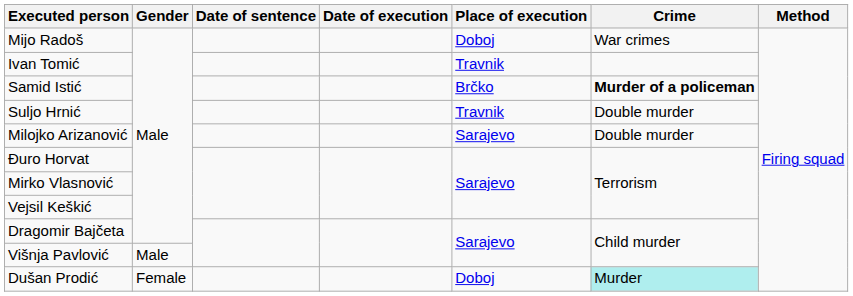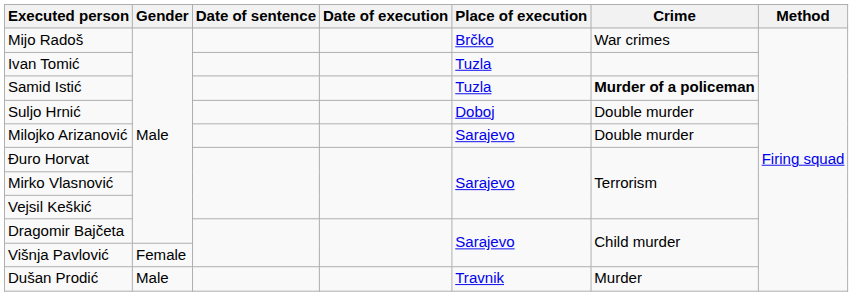Mijo Radoš | Place of execution: Doboj -> Brčko
Ivan Tomić | Place of execution: Travnik -> Tuzla
Samid Istić | Place of execution: Brčko -> Tuzla
Suljo Hrnić | Place of execution: Travnik -> Doboj
Višnja Pavlović | Gender: Male -> Female
Dušan Prodić | Gender: Female -> Male
Dušan Prodić | Place of execution: Doboj -> Travnik
Dušan Prodić | Crime: paleturquoise background -> no background
